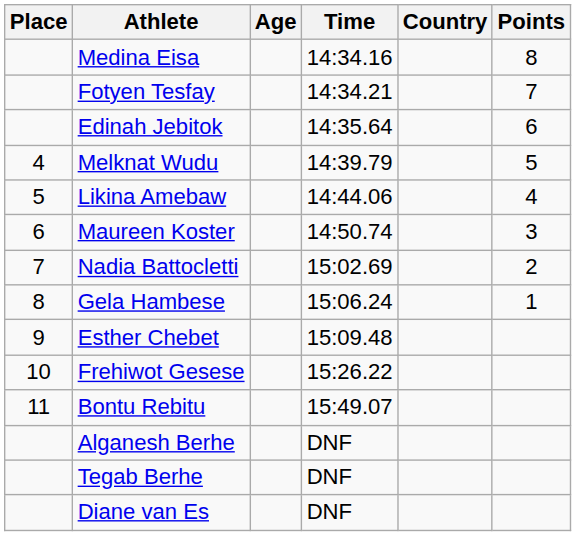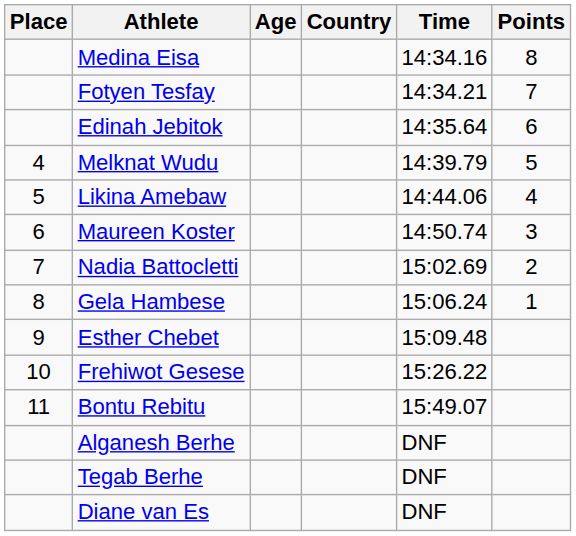columns swapped: Country <-> Time
